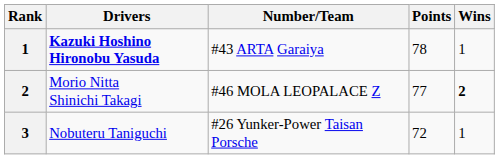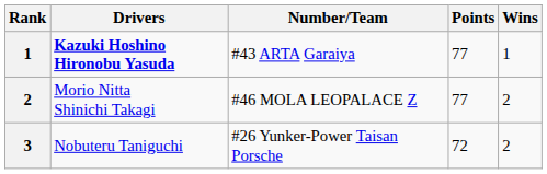Kazuki Hoshino Hironobu Yasuda | Points: 78 -> 77
Morio Nitta Shinichi Takagi | Wins: bold -> normal
Nobuteru Taniguchi | Wins: 1 -> 2
